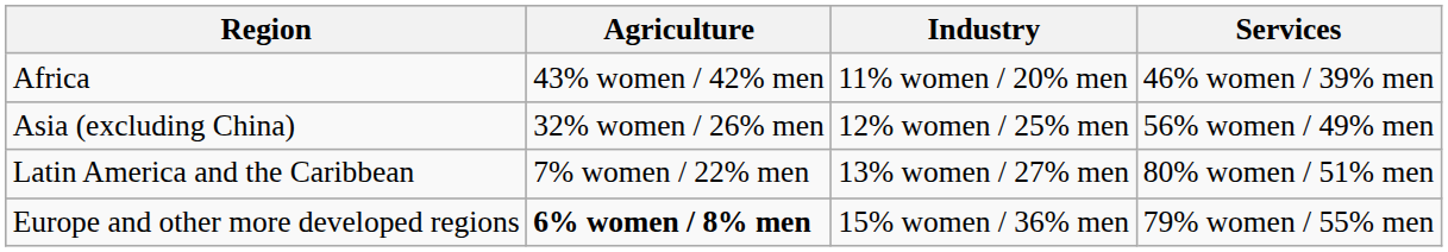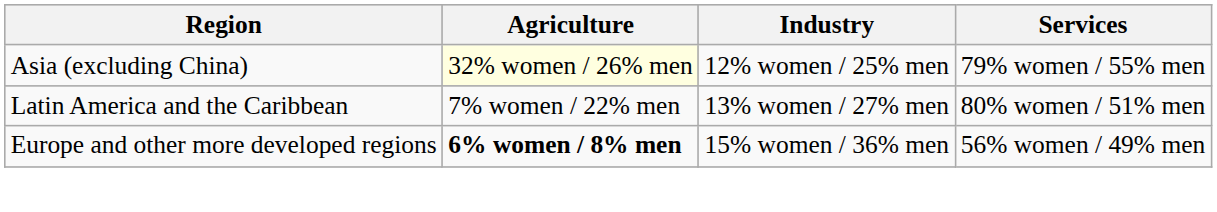- row: Africa | 43% women / 42% men | 11% women / 20% men | 46% women / 39% men
Asia (excluding China) | Agriculture: no background -> lightyellow background
Asia (excluding China) | Services: 56% women / 49% men -> 79% women / 55% men
Europe and other more developed regions | Services: 79% women / 55% men -> 56% women / 49% men
